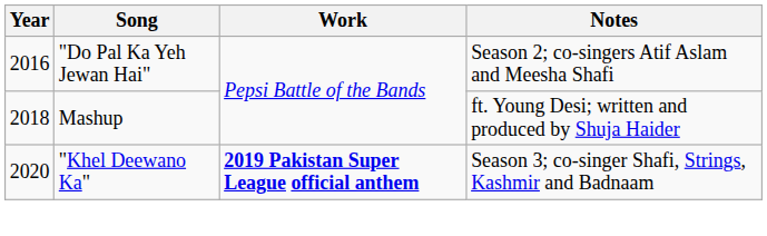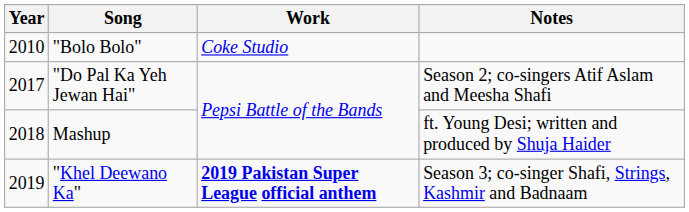+ row: 2010 | "Bolo Bolo" | Coke Studio
"Do Pal Ka Yeh Jewan Hai" | Year: 2016 -> 2017
"Khel Deewano Ka" | Year: 2020 -> 2019
